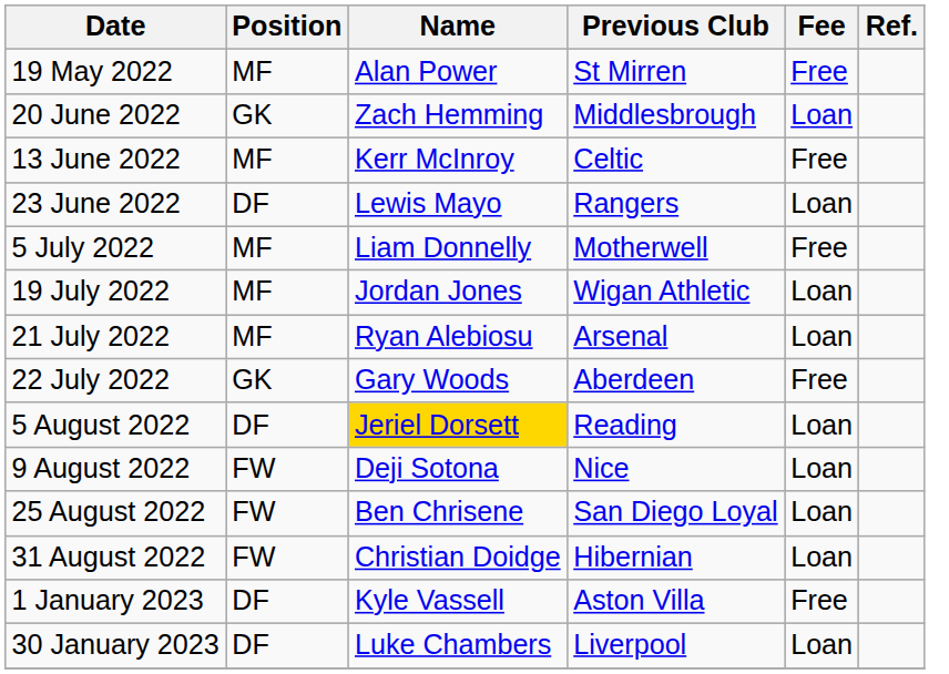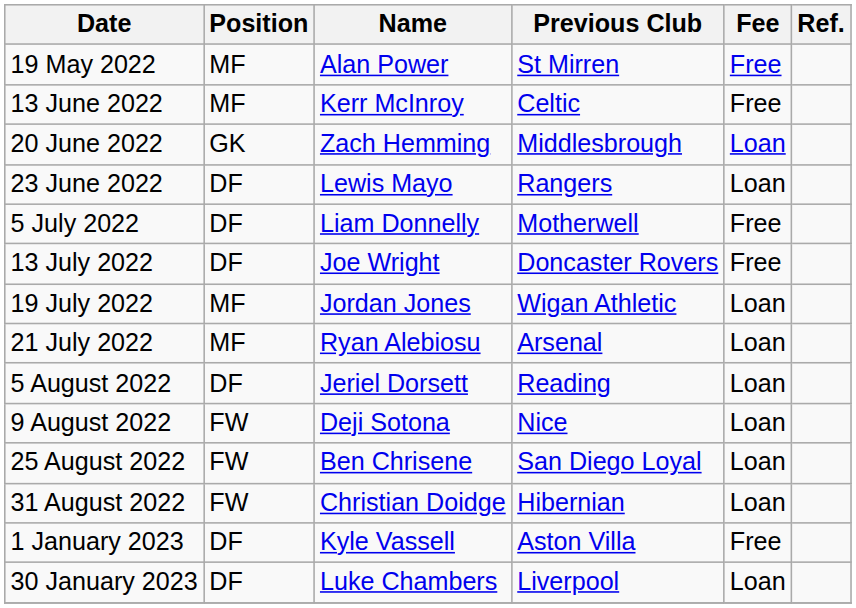rows swapped: 13 June 2022 <-> 20 June 2022
5 July 2022 | Position: MF -> DF
+ row: 13 July 2022 | DF | Joe Wright | Doncaster Rovers | Free
- row: 22 July 2022 | GK | Gary Woods | Aberdeen | Free
5 August 2022 | Name: gold background -> no background
